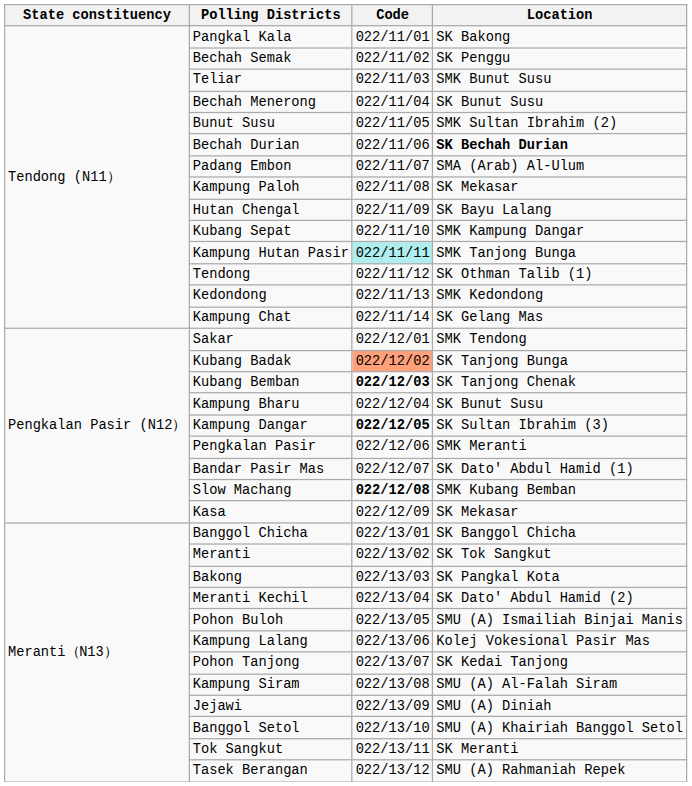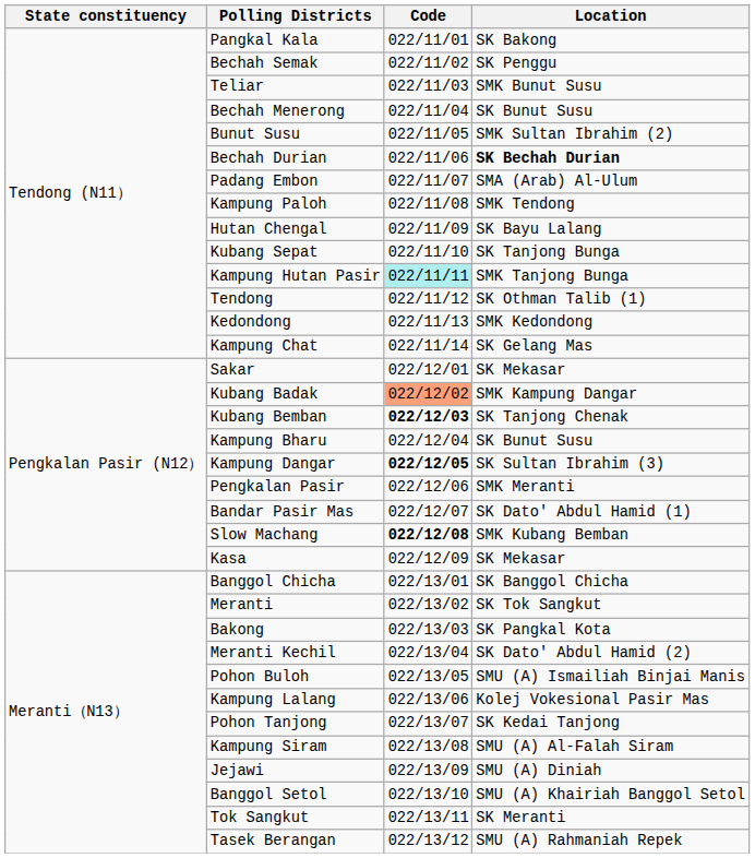Kampung Paloh | Location: SK Mekasar -> SMK Tendong
Kubang Sepat | Location: SMK Kampung Dangar -> SK Tanjong Bunga
Sakar | Location: SMK Tendong -> SK Mekasar
Kubang Badak | Location: SK Tanjong Bunga -> SMK Kampung Dangar
